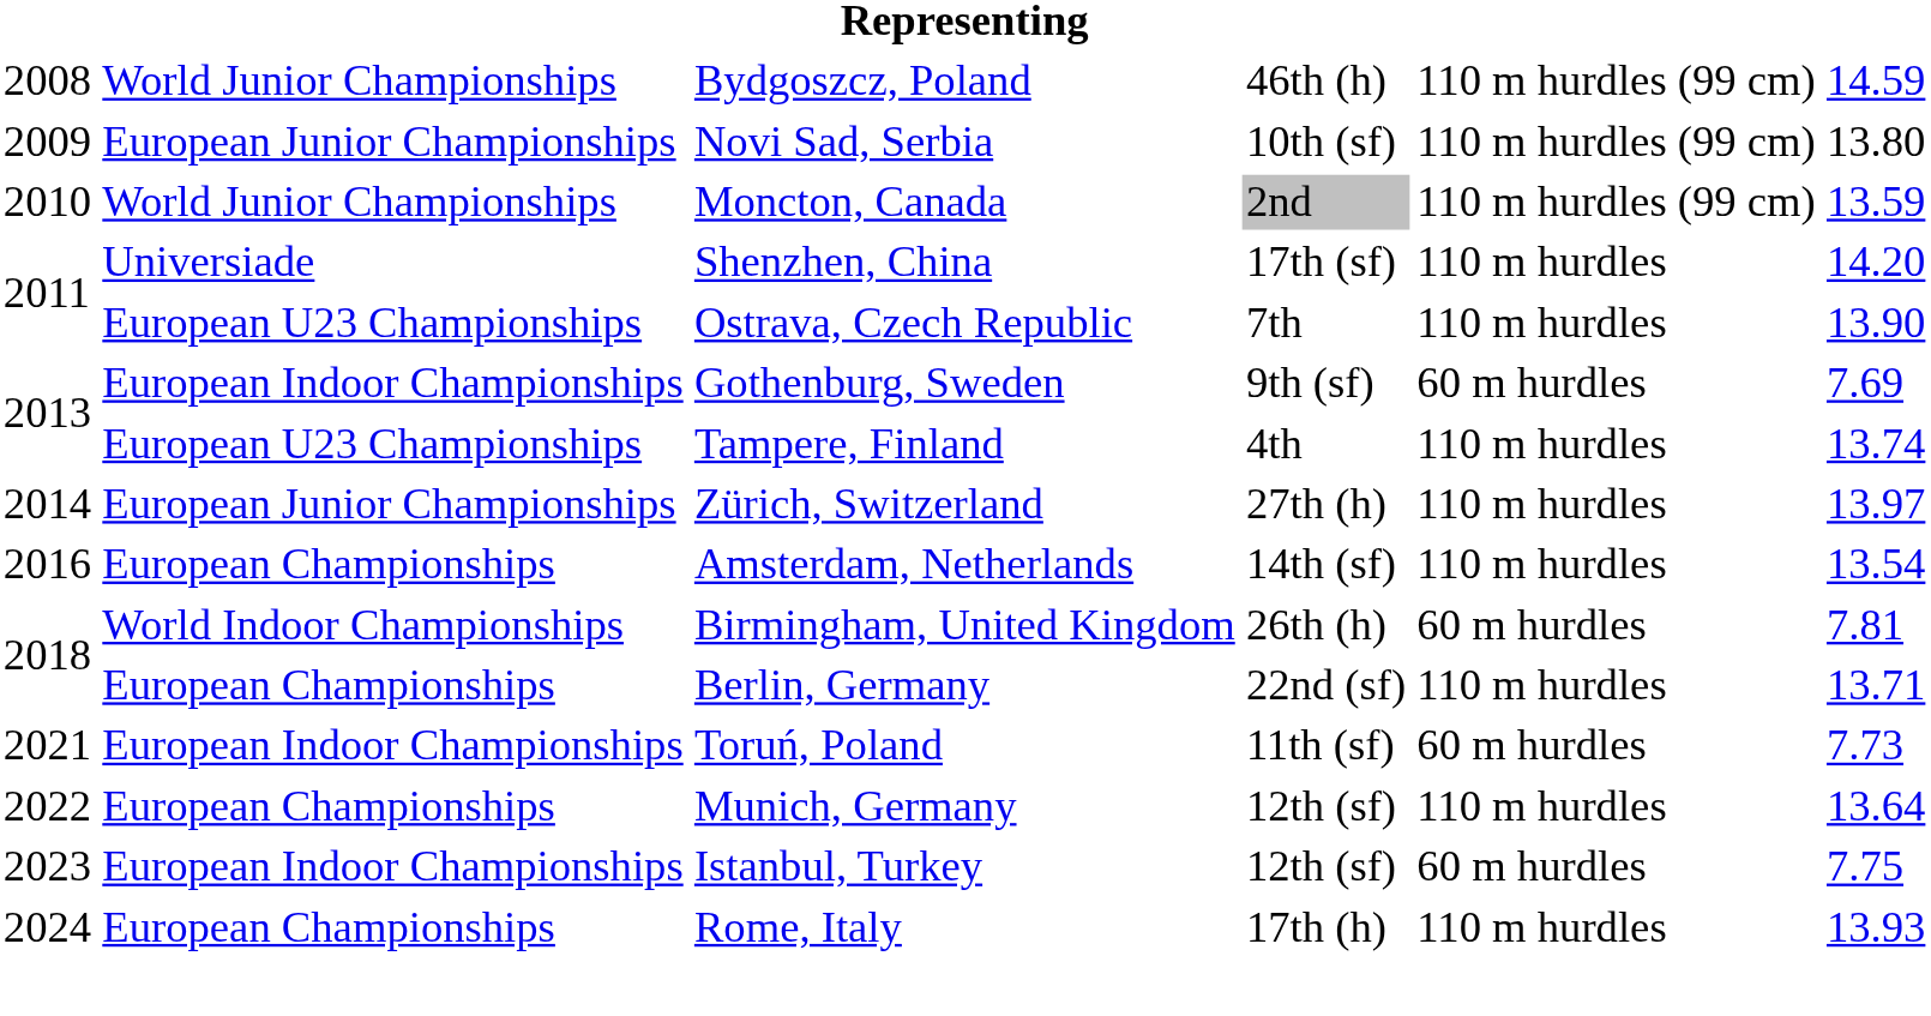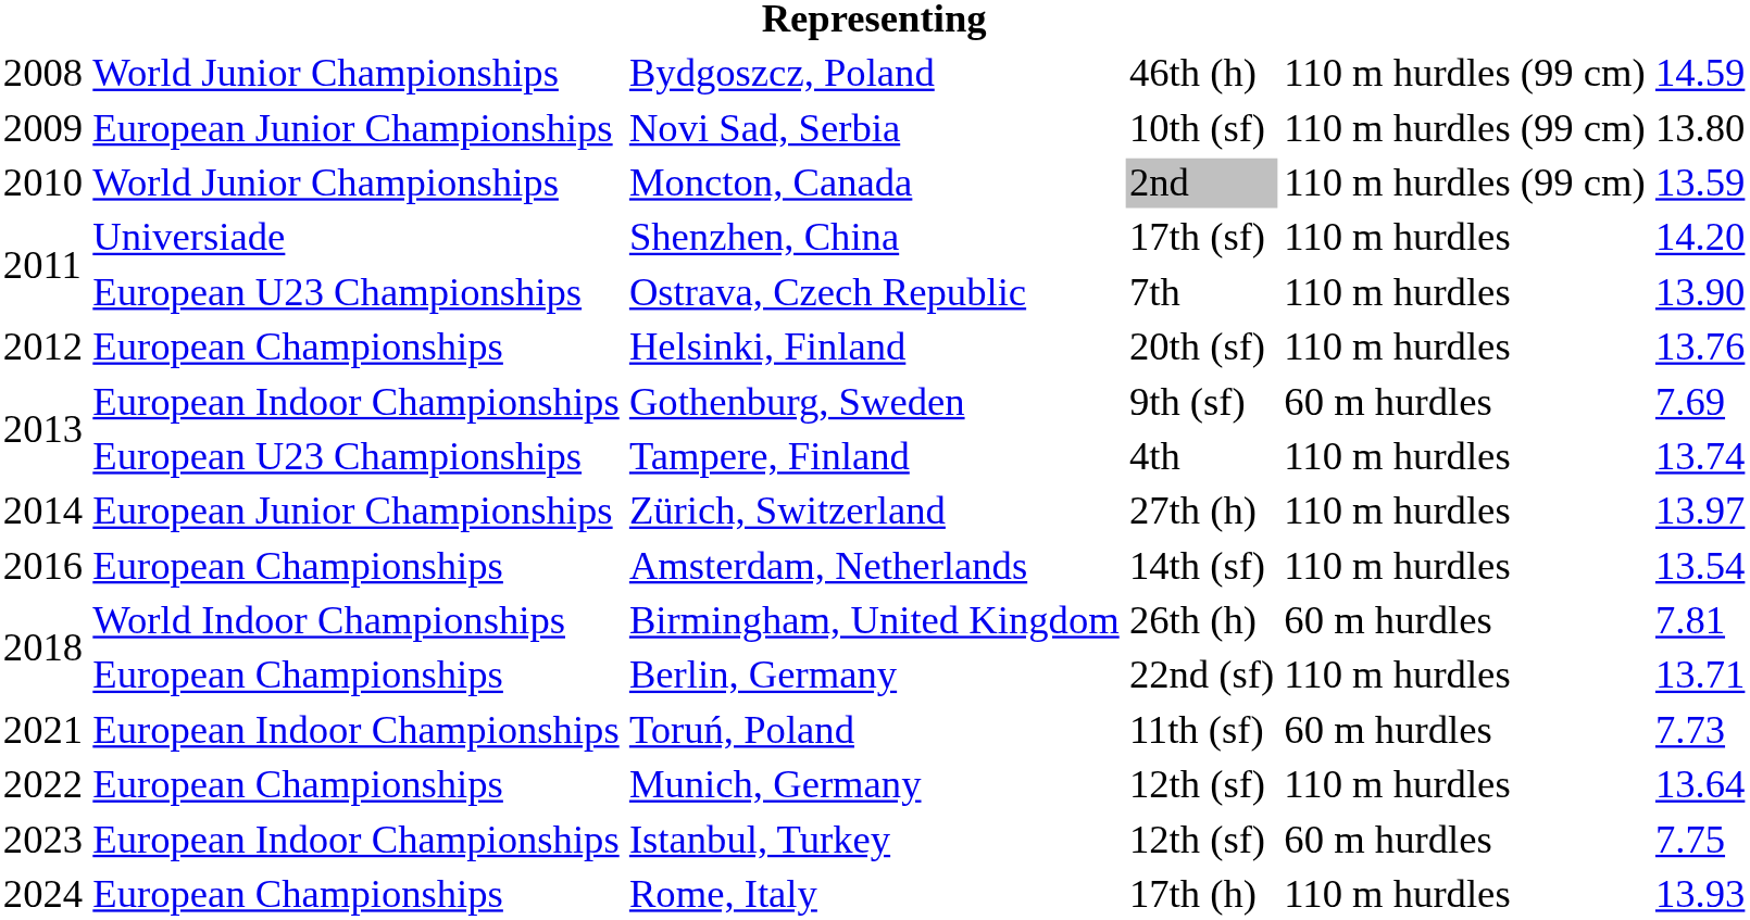+ row: 2012 | European Championships | Helsinki, Finland | 20th (sf) | 110 m hurdles | 13.76
